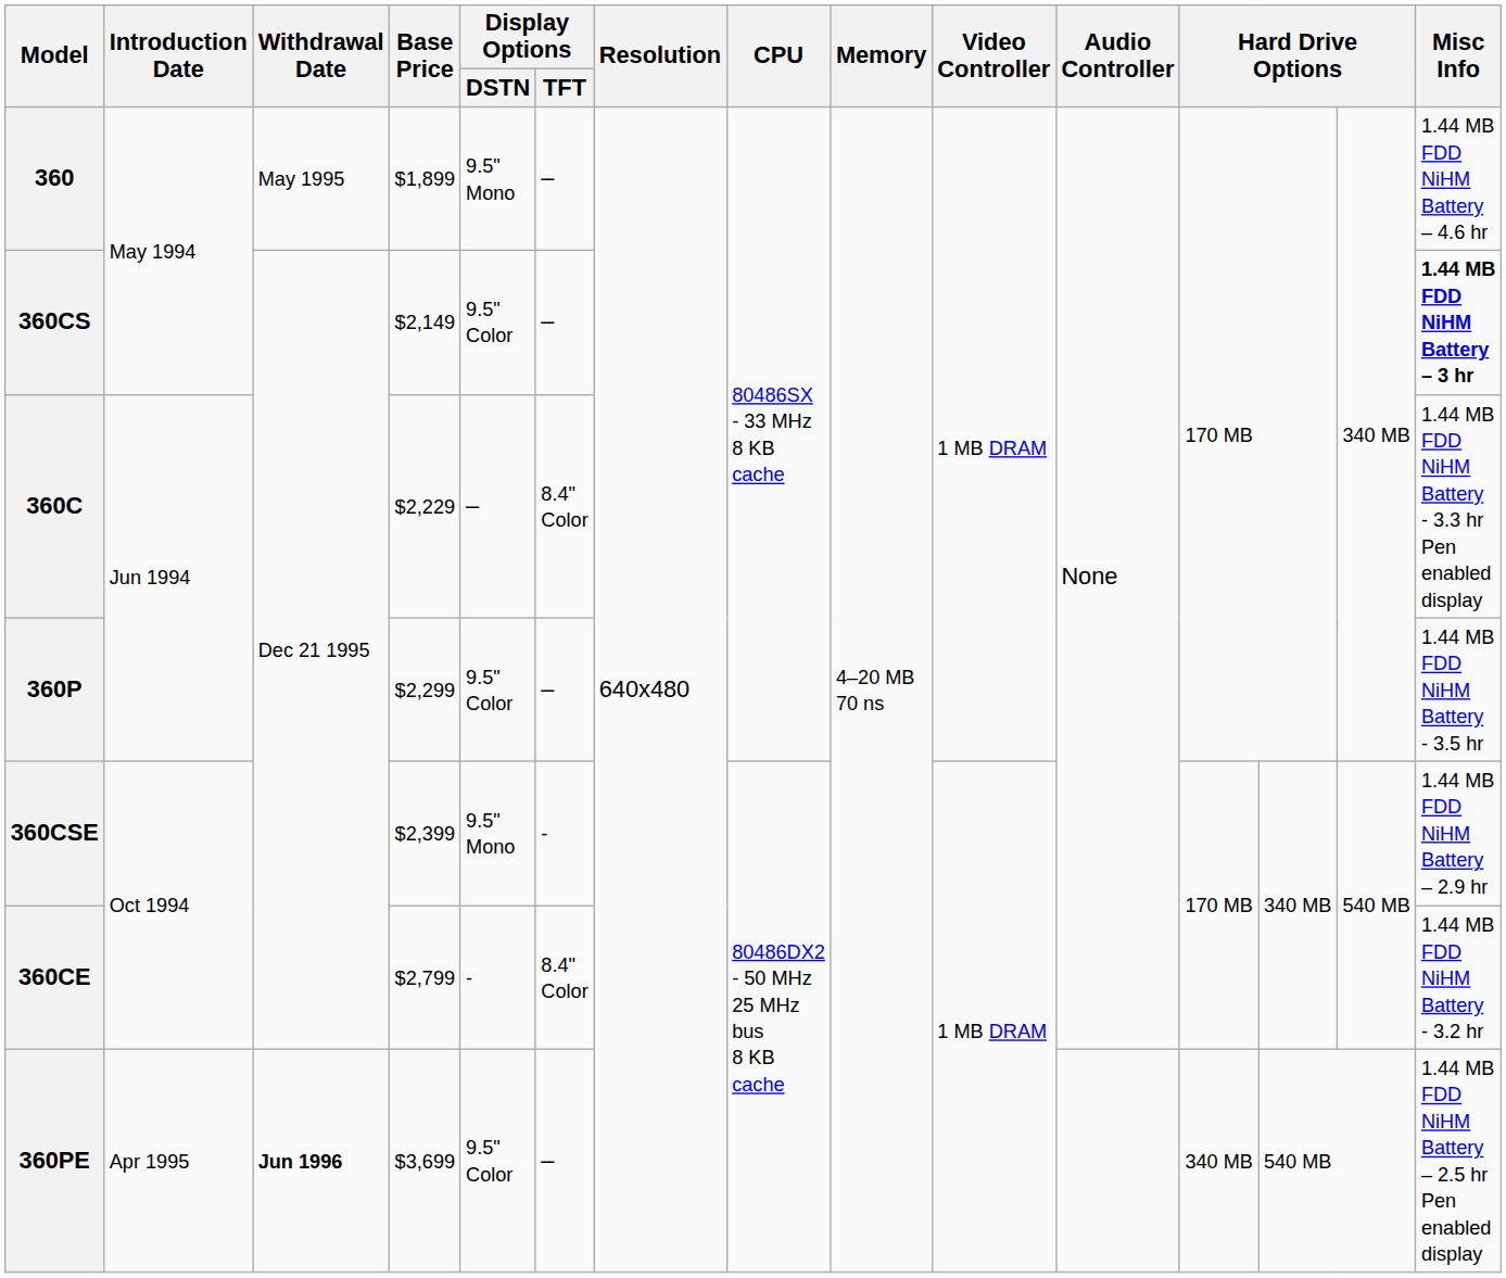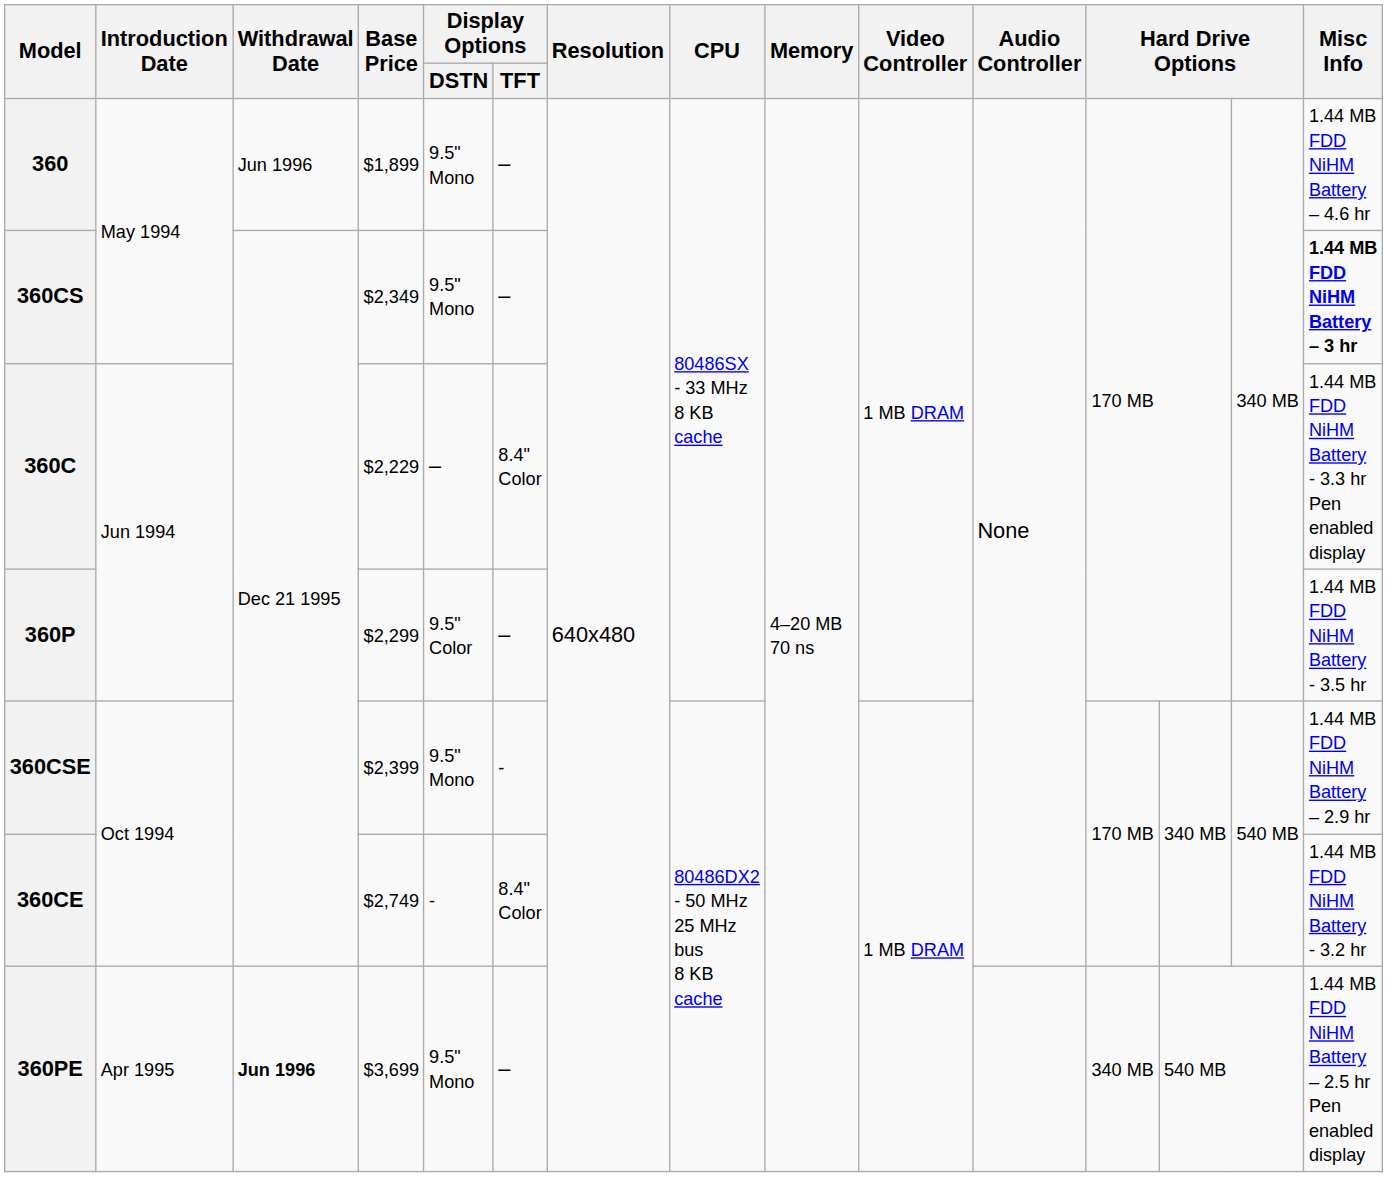360 | Withdrawal Date: May 1995 -> Jun 1996
360CS | Base Price: $2,149 -> $2,349
360CS | Display Options / DSTN: 9.5" Color -> 9.5" Mono
360CE | Base Price: $2,799 -> $2,749
360PE | Display Options / DSTN: 9.5" Color -> 9.5" Mono
